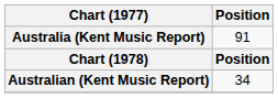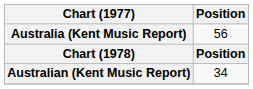Australia (Kent Music Report) | Position: 91 -> 56
